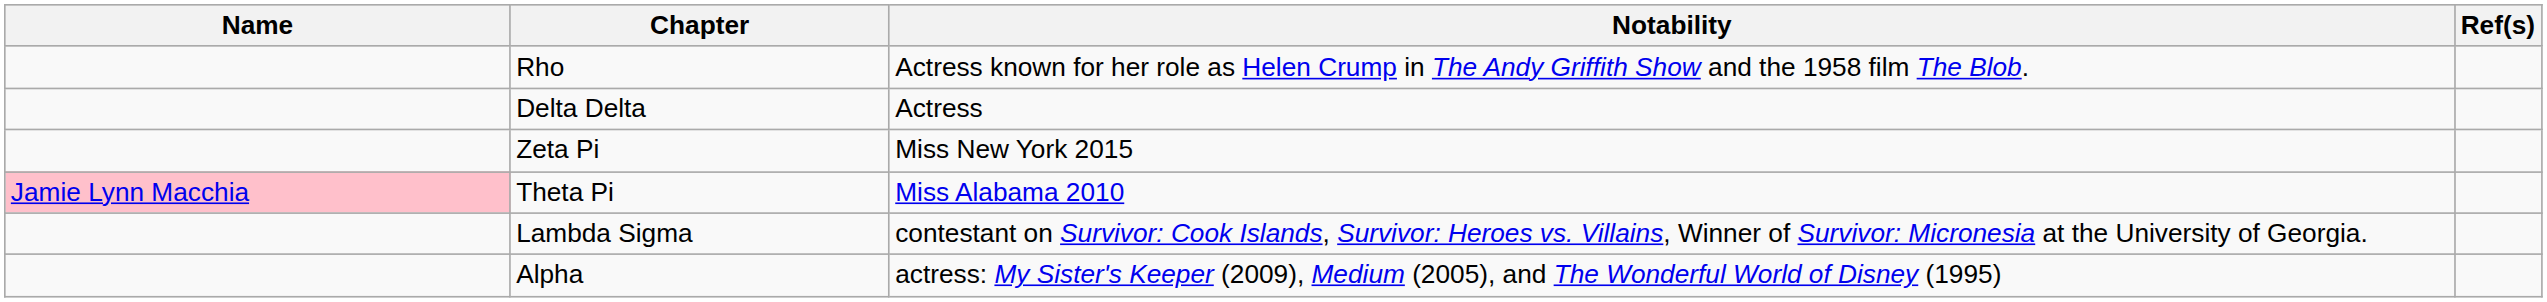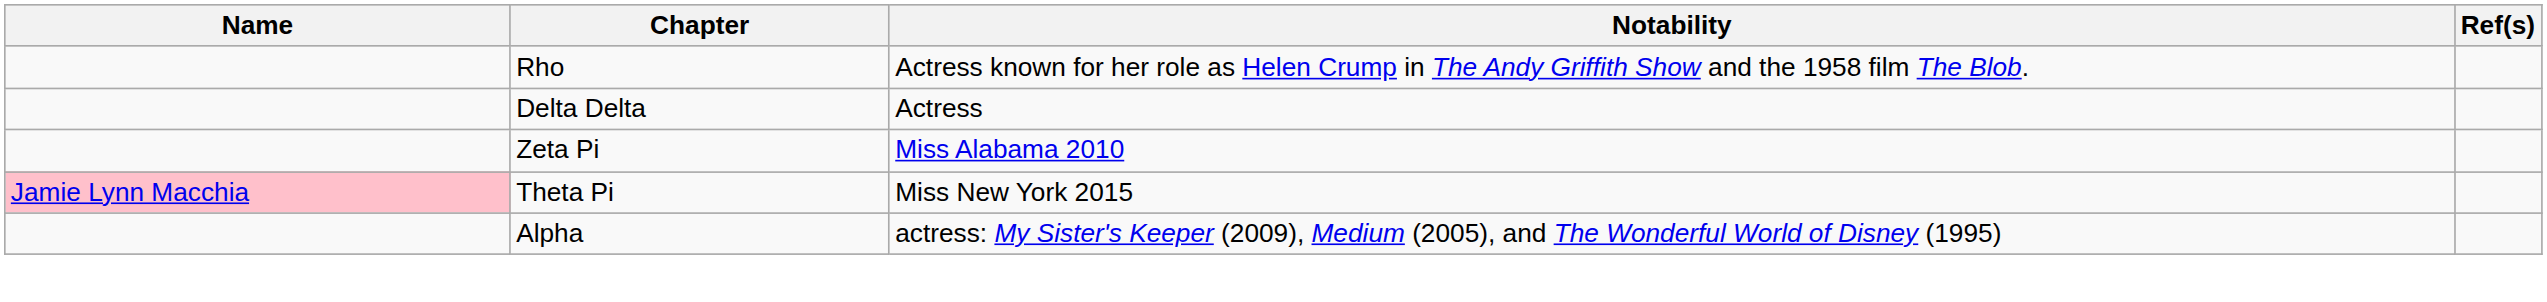Zeta Pi | Notability: Miss New York 2015 -> Miss Alabama 2010
Theta Pi | Notability: Miss Alabama 2010 -> Miss New York 2015
- row: Lambda Sigma | contestant on Survivor: Cook Islands, Survivor: Heroes vs. Villains, Winner of Survivor: Micronesia at the University of Georgia.
